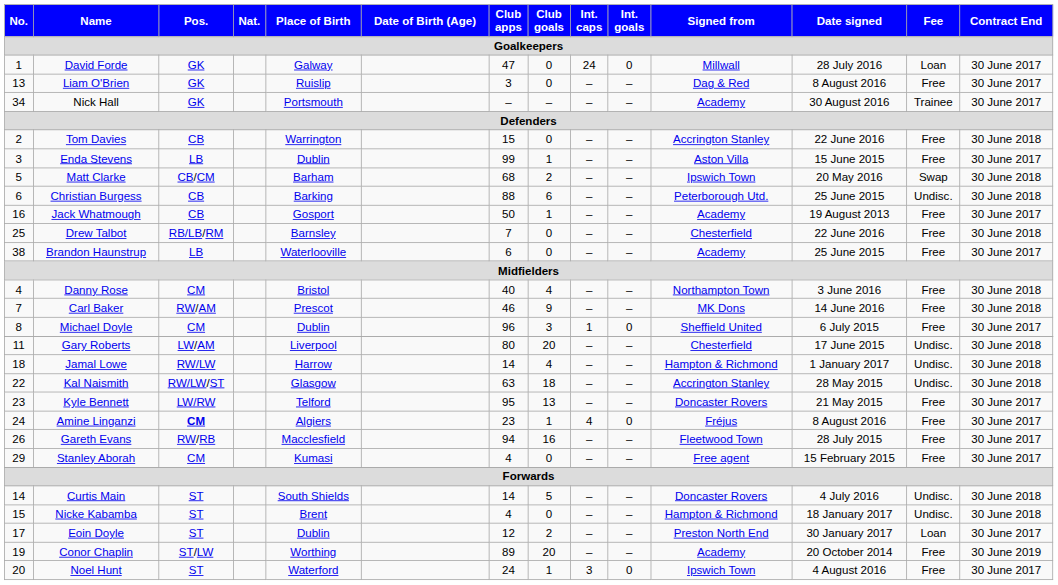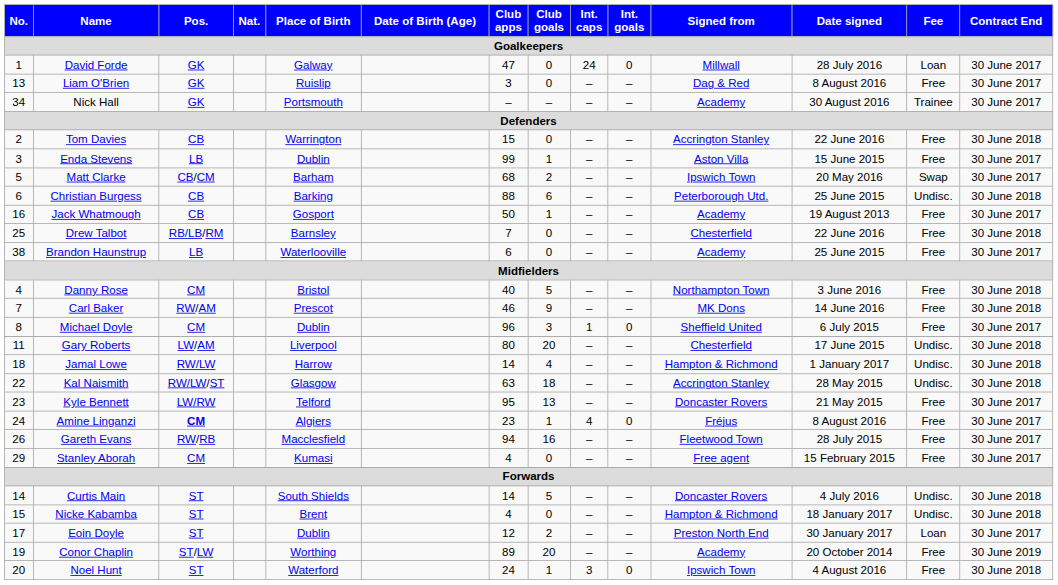Matt Clarke | Contract End: 30 June 2018 -> 30 June 2017
Danny Rose | Club goals: 4 -> 5
Noel Hunt | Contract End: 30 June 2017 -> 30 June 2018
